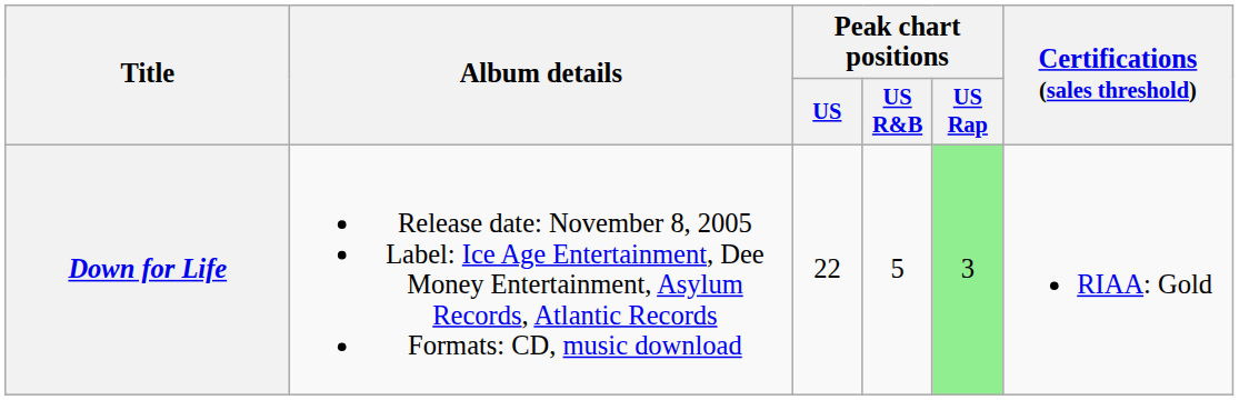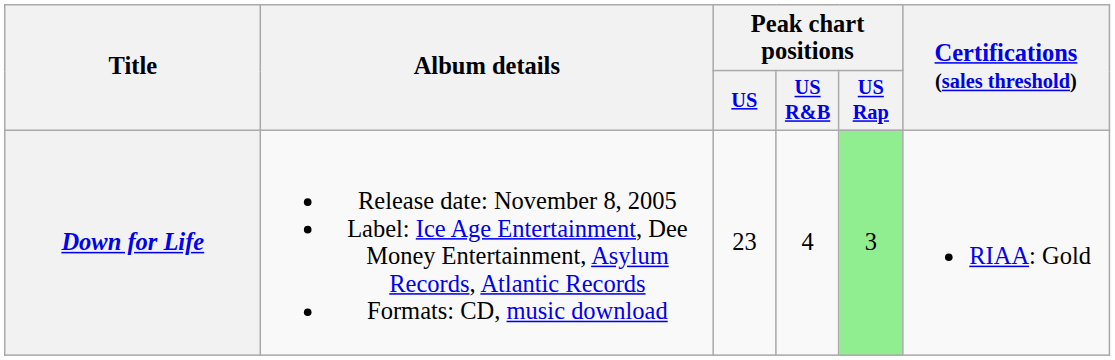Down for Life | Peak chart positions / US: 22 -> 23
Down for Life | Peak chart positions / US R&B: 5 -> 4
